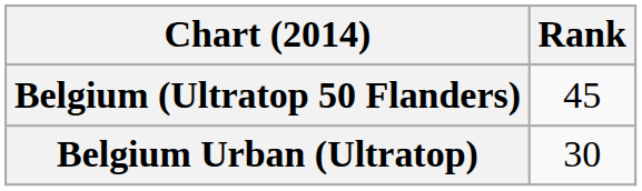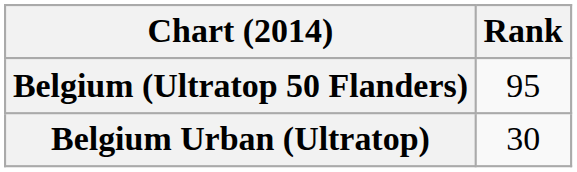Belgium (Ultratop 50 Flanders) | Rank: 45 -> 95
